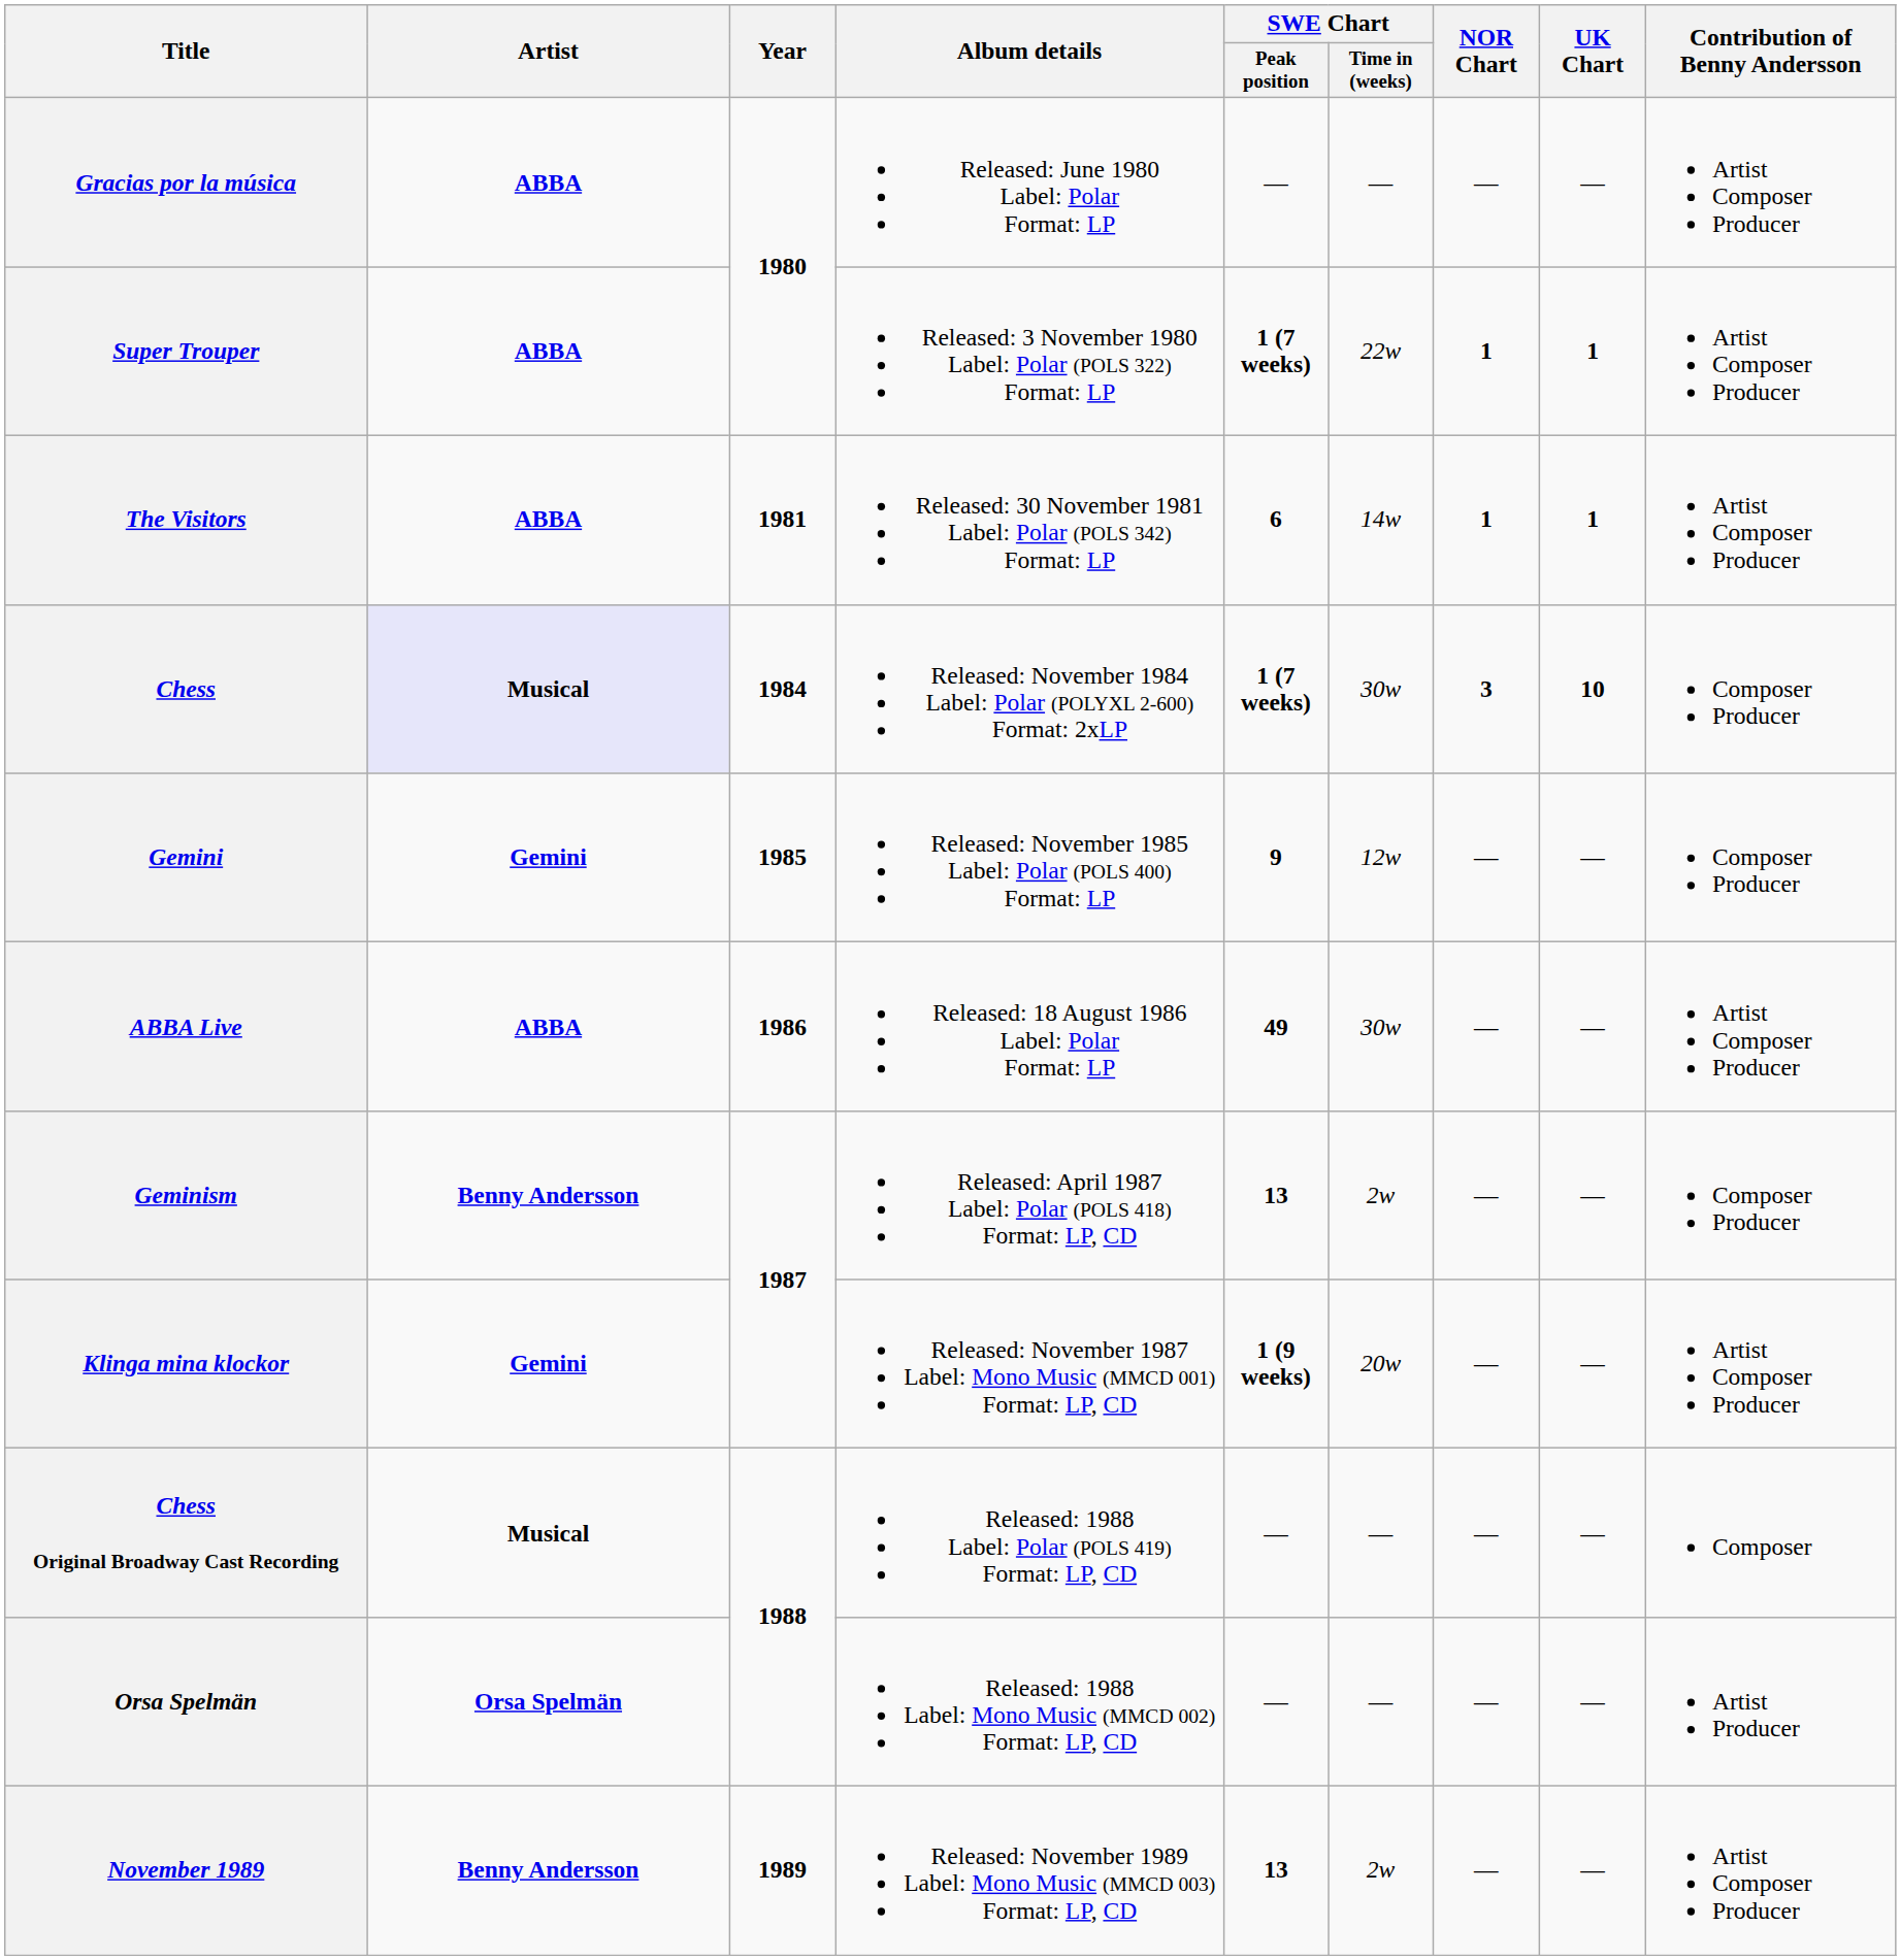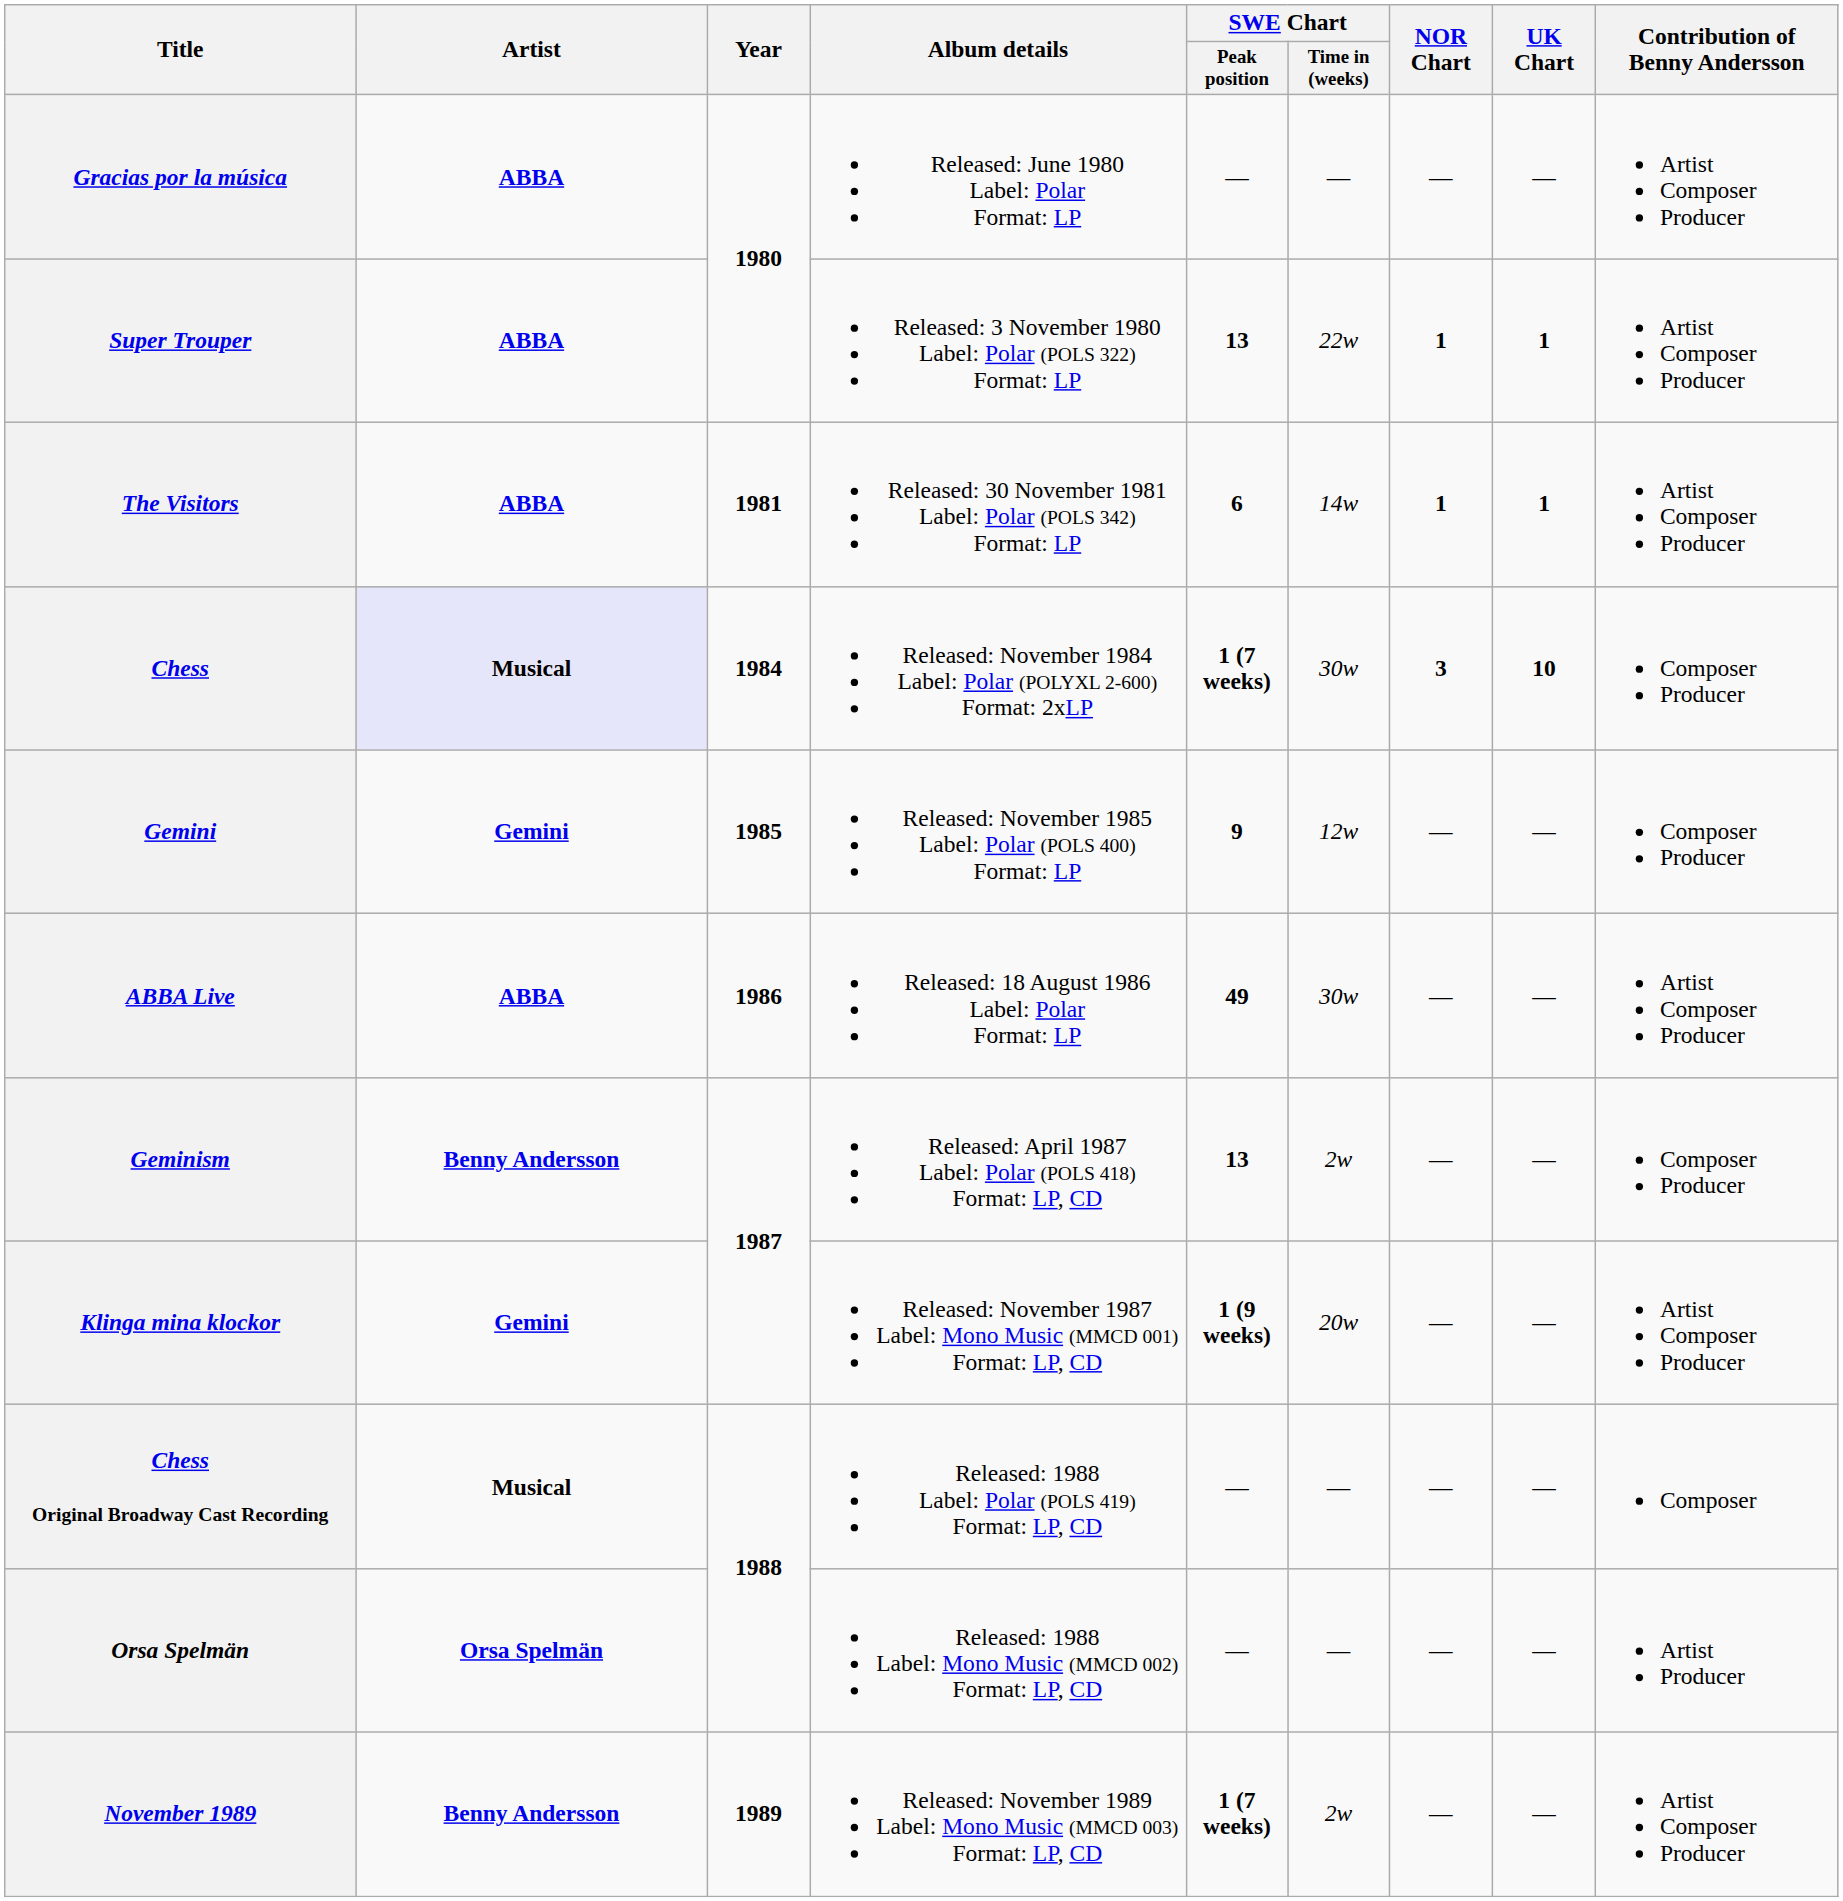Super Trouper | SWE Chart / Peak position: 1 (7 weeks) -> 13
November 1989 | SWE Chart / Peak position: 13 -> 1 (7 weeks)
